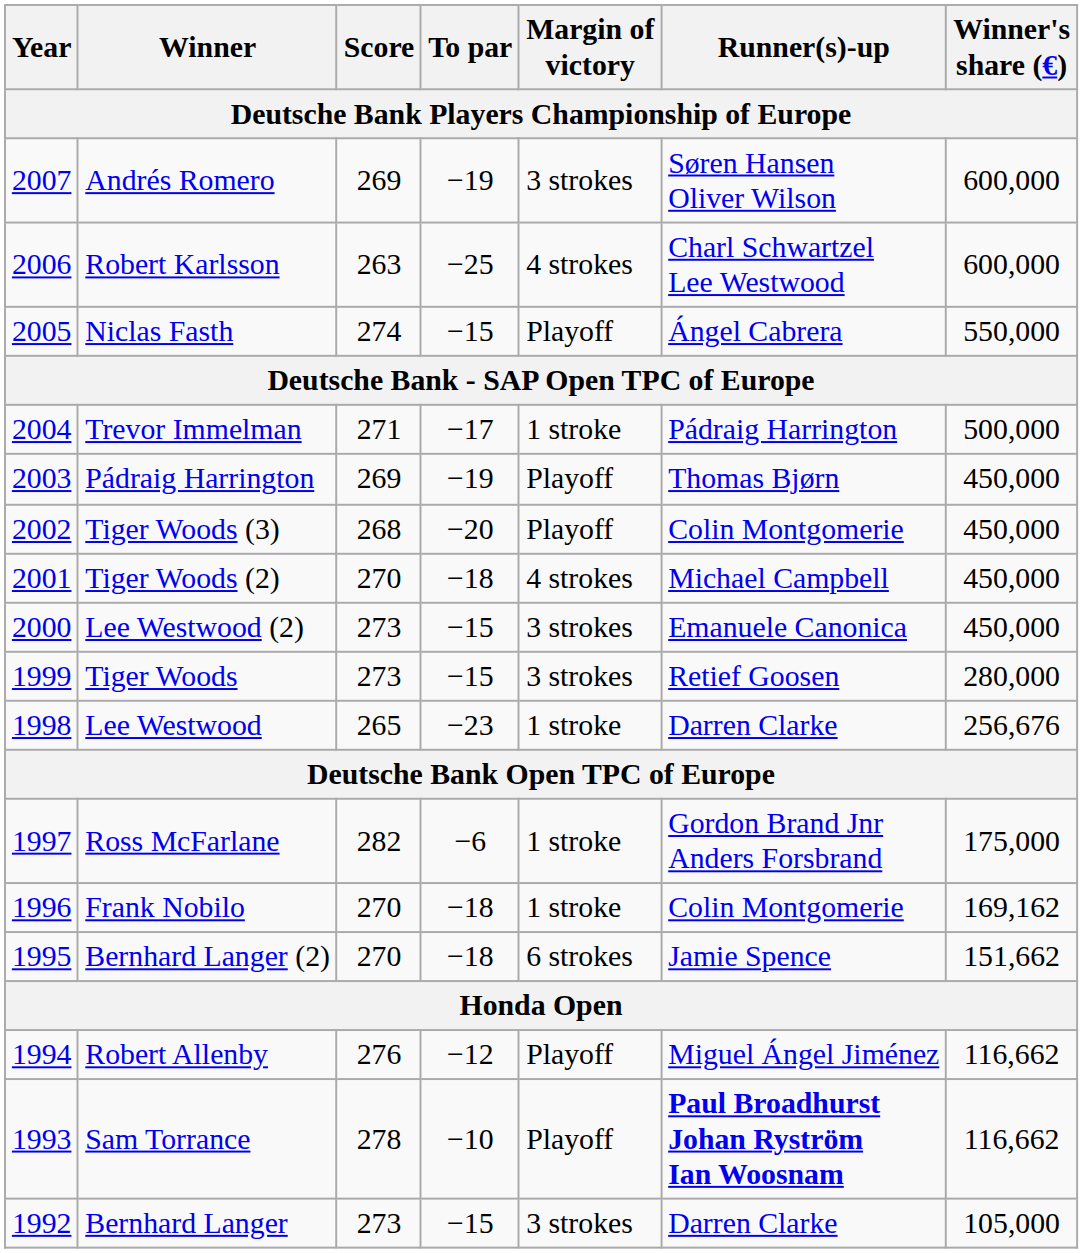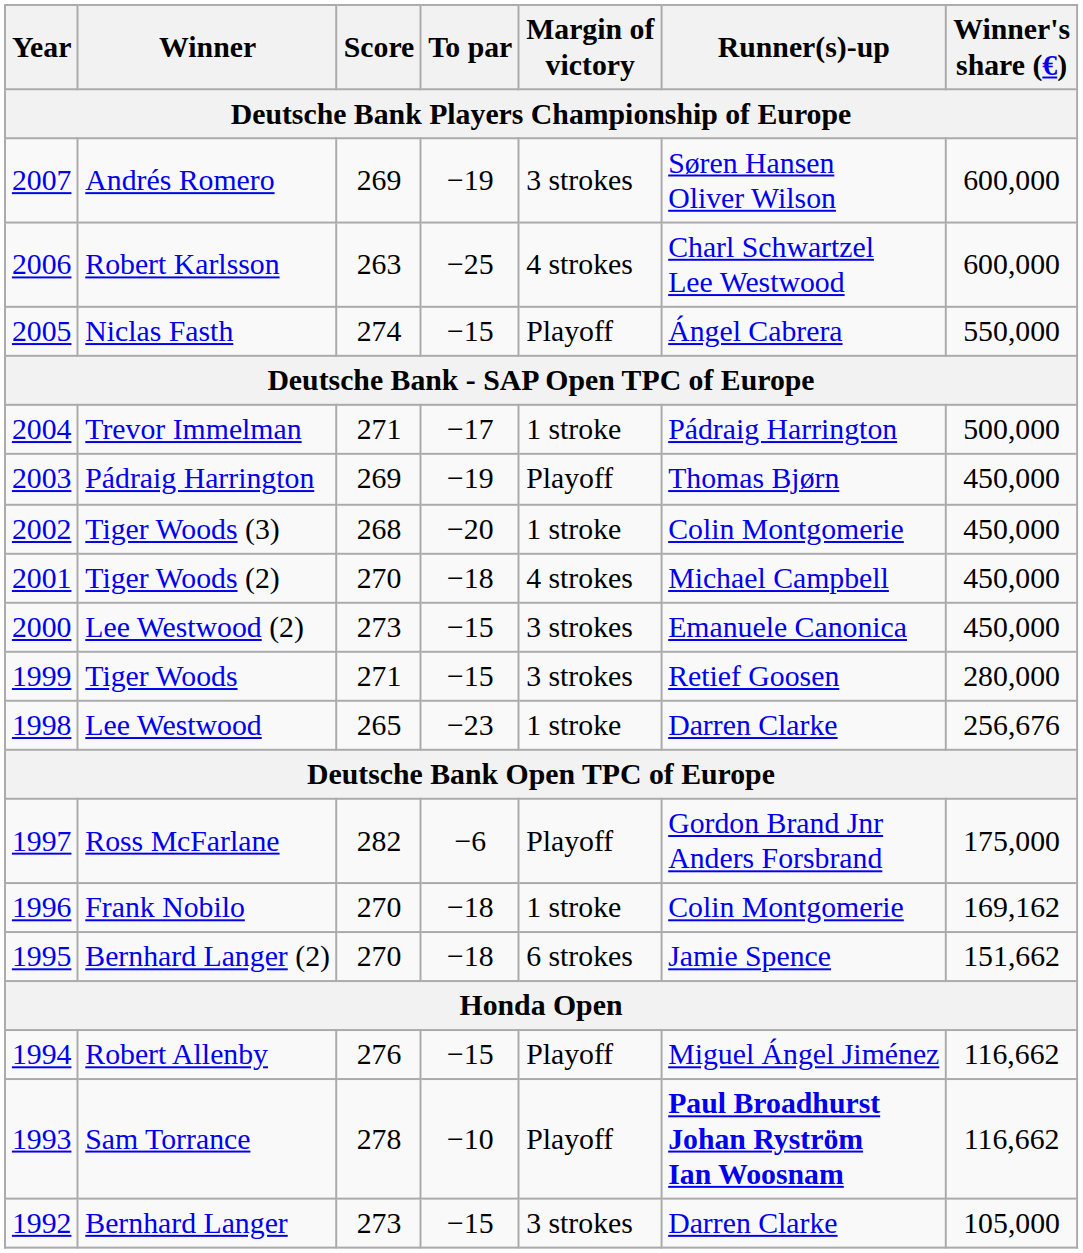Tiger Woods (3) | Margin of victory: Playoff -> 1 stroke
Tiger Woods | Score: 273 -> 271
Ross McFarlane | Margin of victory: 1 stroke -> Playoff
Robert Allenby | To par: −12 -> −15
